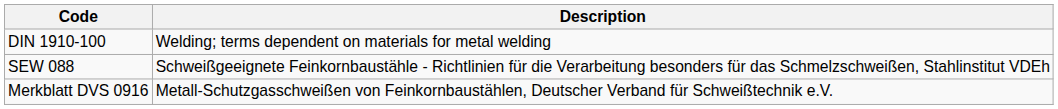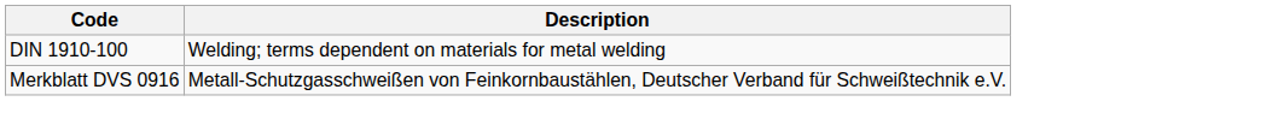- row: SEW 088 | Schweißgeeignete Feinkornbaustähle - Richtlinien für die Verarbeitung besonders für das Schmelzschweißen, Stahlinstitut VDEh
